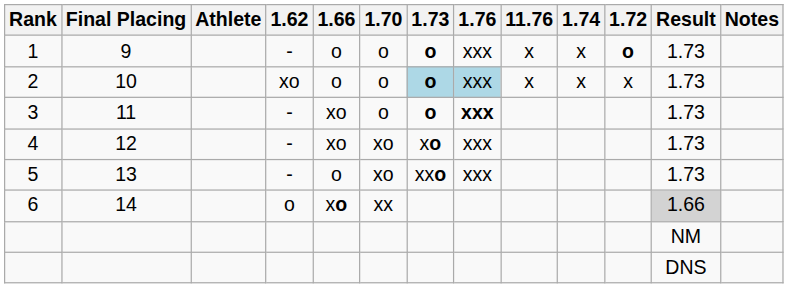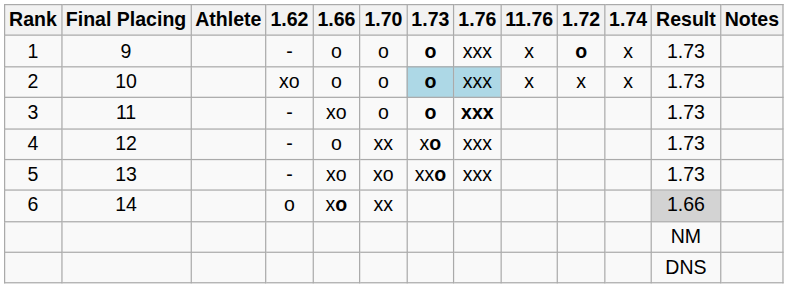columns swapped: 1.74 <-> 1.72
4 | 1.66: xo -> o
4 | 1.70: xo -> xx
5 | 1.66: o -> xo
